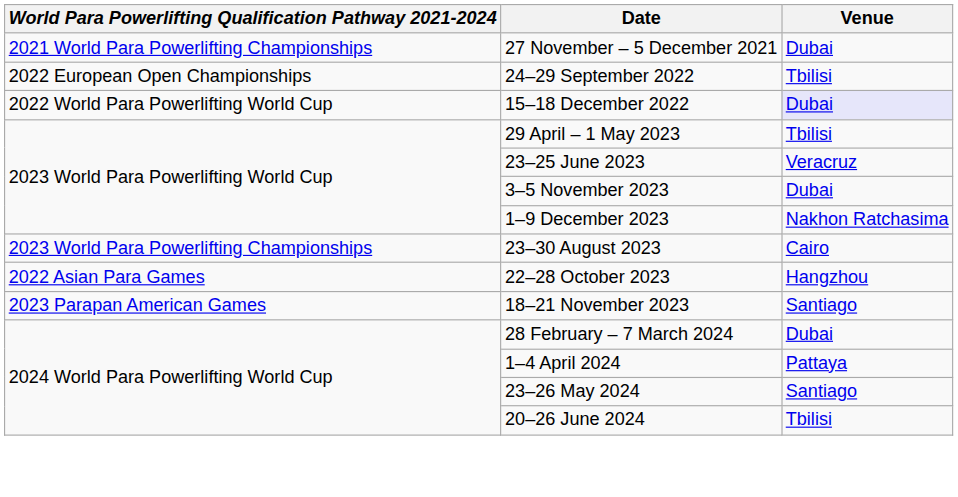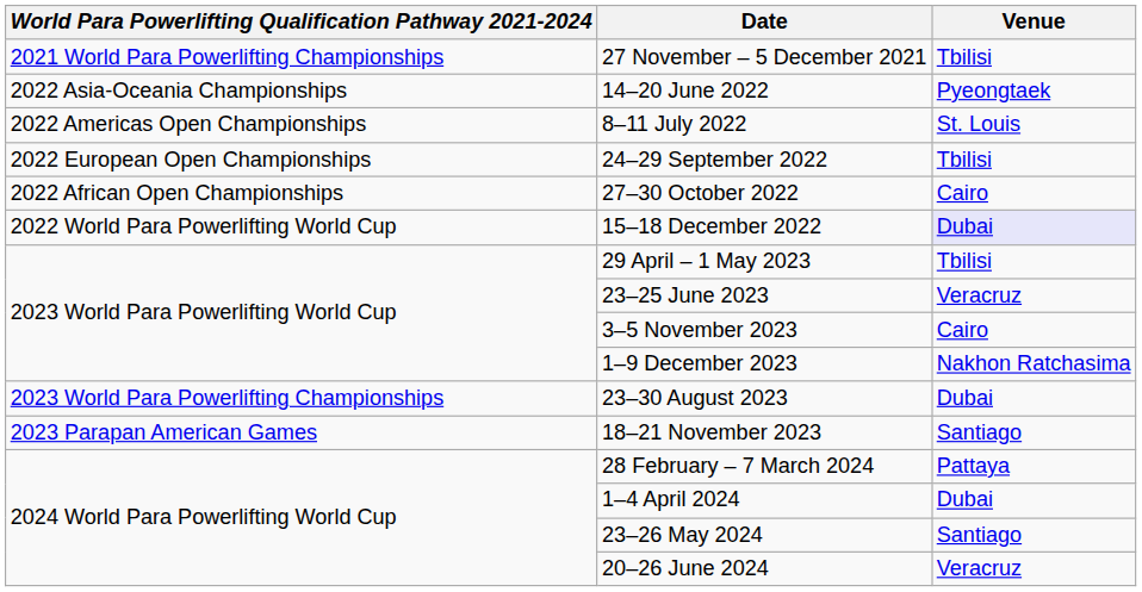27 November – 5 December 2021 | Venue: Dubai -> Tbilisi
+ row: 2022 Asia-Oceania Championships | 14–20 June 2022 | Pyeongtaek
+ row: 2022 Americas Open Championships | 8–11 July 2022 | St. Louis
+ row: 2022 African Open Championships | 27–30 October 2022 | Cairo
3–5 November 2023 | Venue: Dubai -> Cairo
23–30 August 2023 | Venue: Cairo -> Dubai
- row: 2022 Asian Para Games | 22–28 October 2023 | Hangzhou
28 February – 7 March 2024 | Venue: Dubai -> Pattaya
1–4 April 2024 | Venue: Pattaya -> Dubai
20–26 June 2024 | Venue: Tbilisi -> Veracruz
